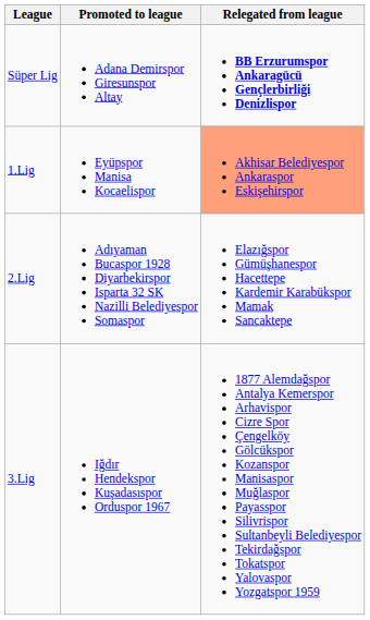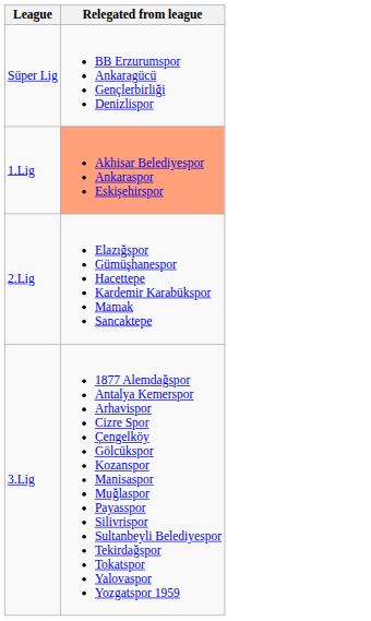- column: Promoted to league | Adana Demirspor Giresunspor Altay | Eyüpspor Manisa Kocaelispor | Adıyaman Bucaspor 1928 Diyarbekirspor Isparta 32 SK Nazilli Belediyespor Somaspor | Iğdır Hendekspor Kuşadasıspor Orduspor 1967
Süper Lig | Relegated from league: bold -> normal
